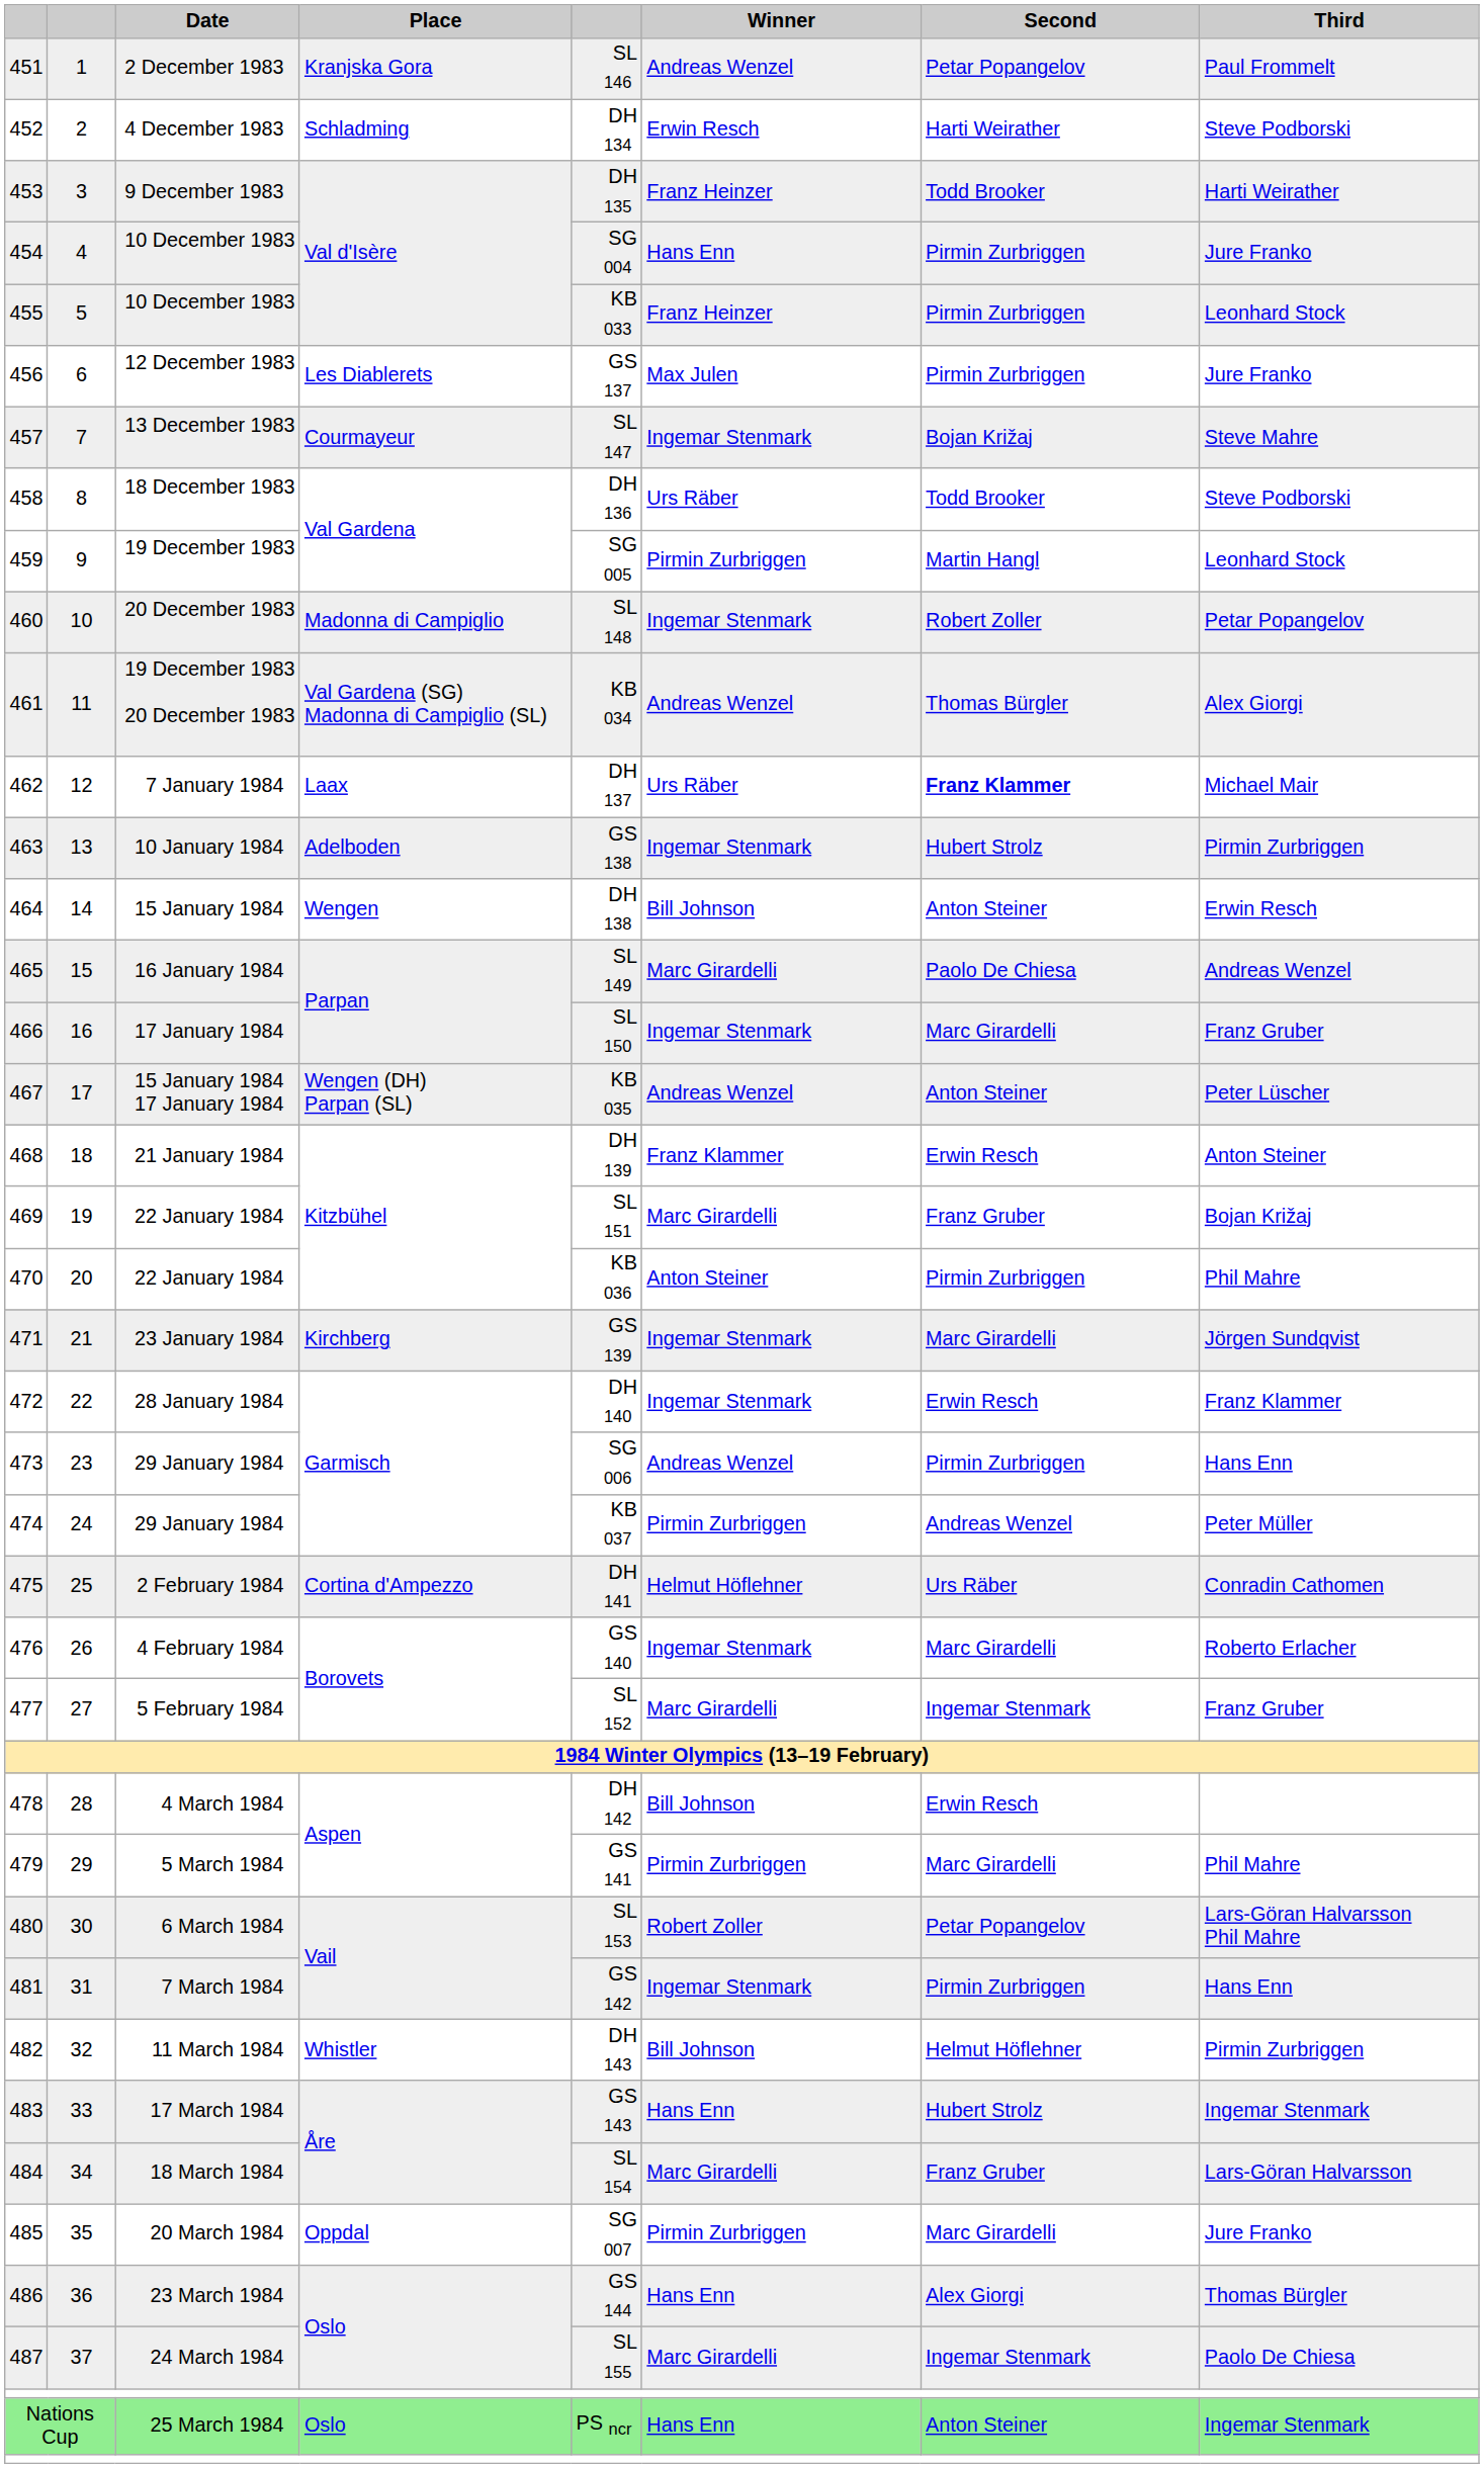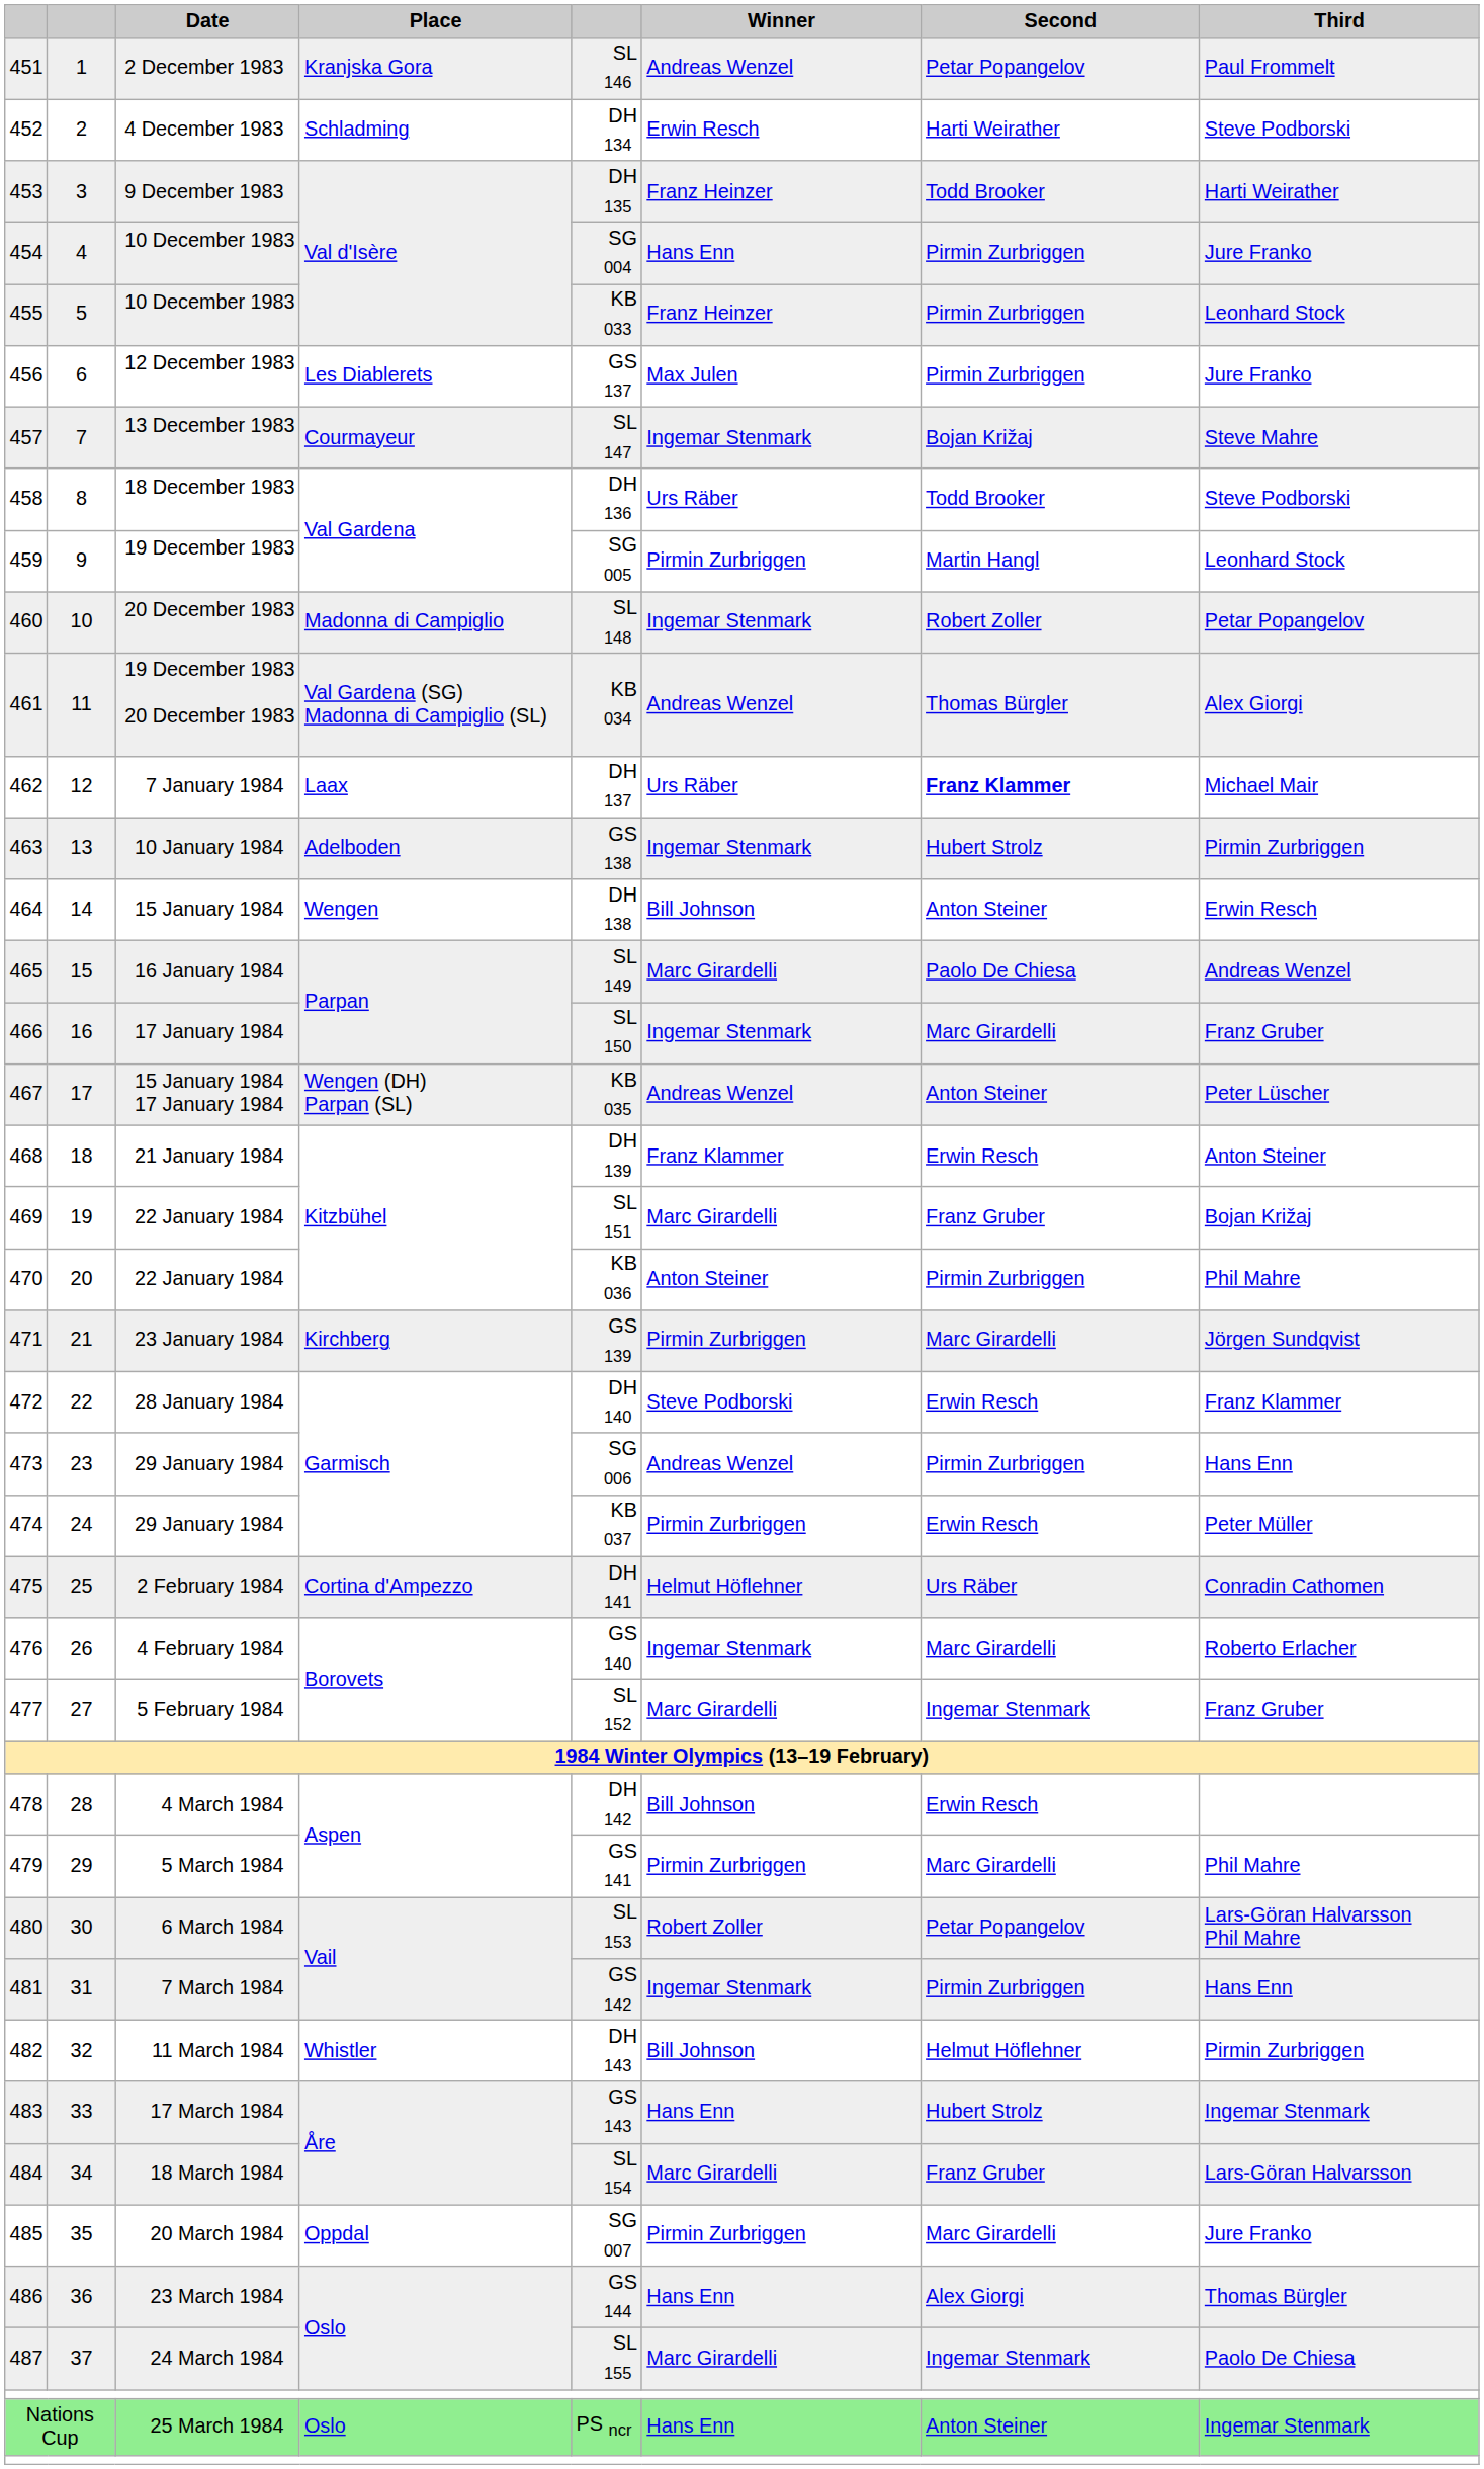23 January 1984 | Winner: Ingemar Stenmark -> Pirmin Zurbriggen
28 January 1984 | Winner: Ingemar Stenmark -> Steve Podborski
474 / 29 January 1984 | Second: Andreas Wenzel -> Erwin Resch
